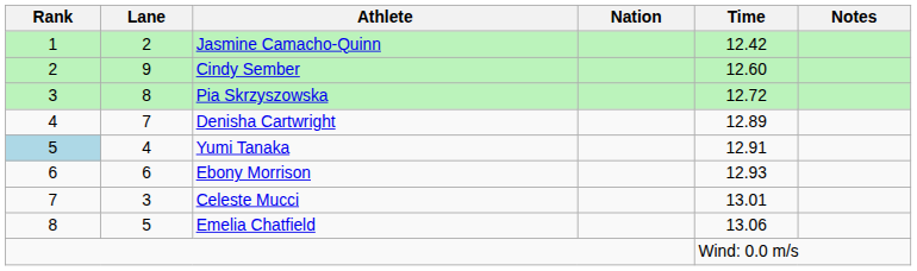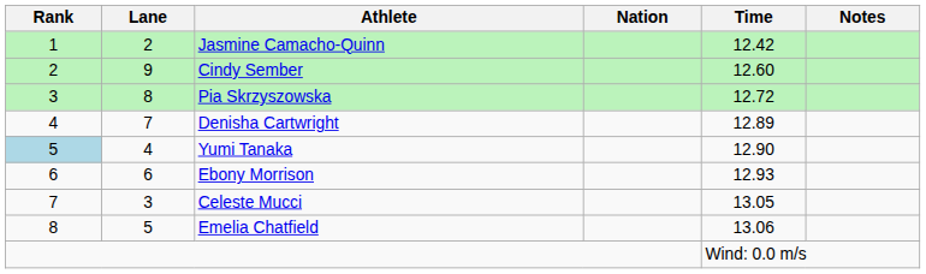Yumi Tanaka | Time: 12.91 -> 12.90
Celeste Mucci | Time: 13.01 -> 13.05
